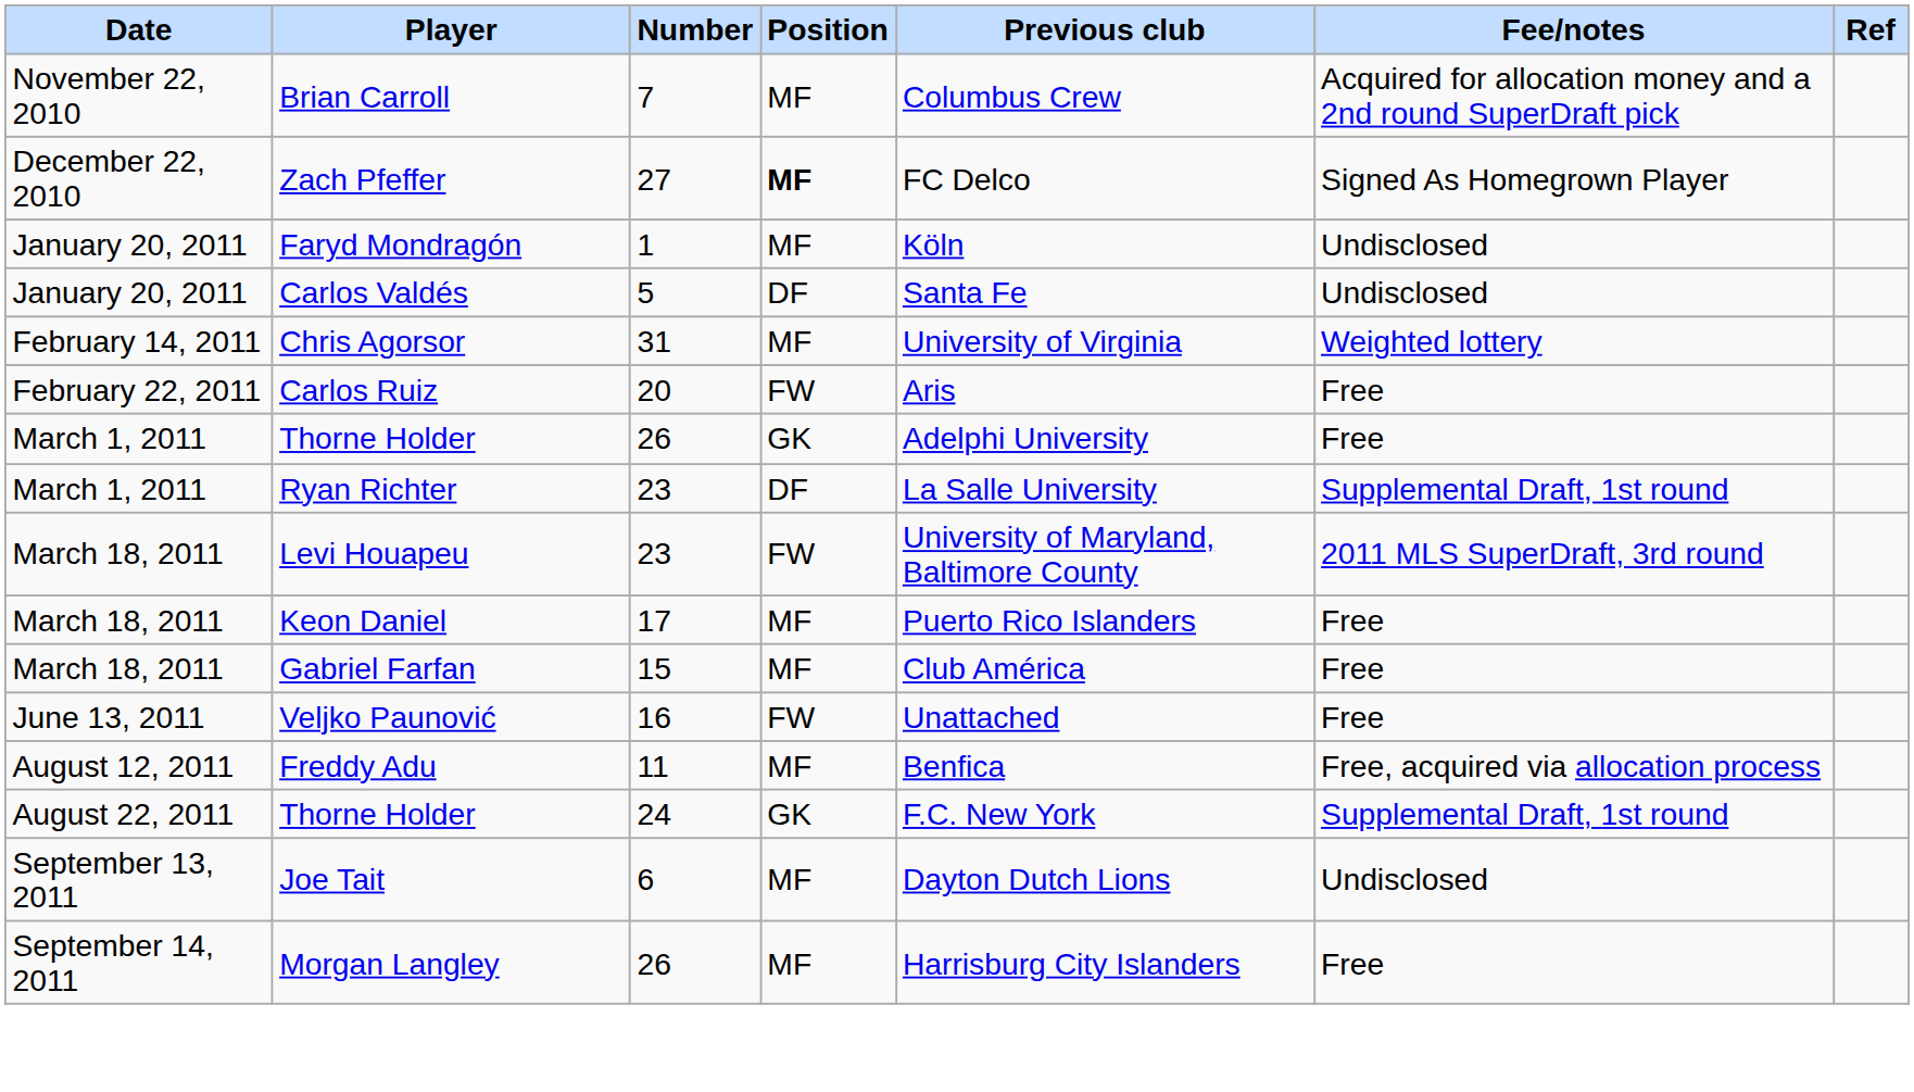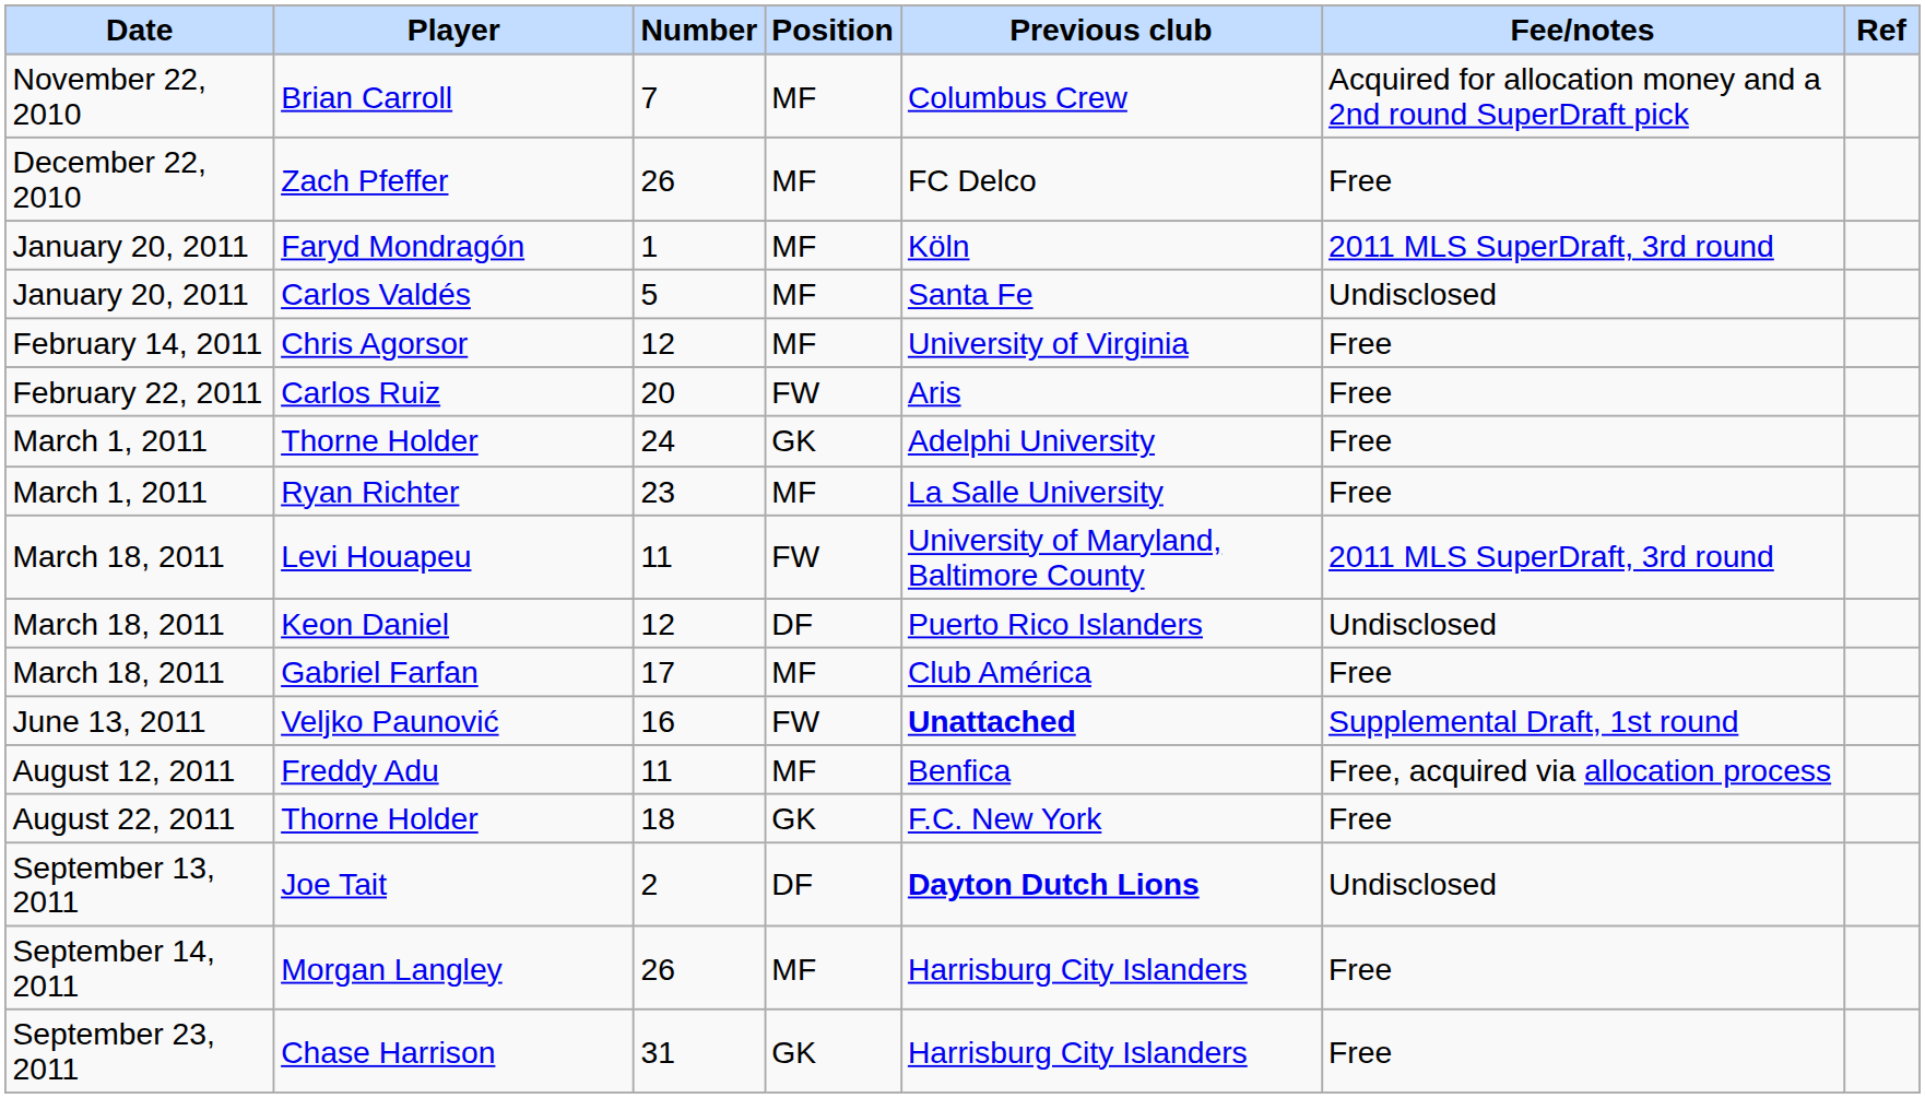Zach Pfeffer | Number: 27 -> 26
Zach Pfeffer | Position: bold -> normal
Zach Pfeffer | Fee/notes: Signed As Homegrown Player -> Free
Faryd Mondragón | Fee/notes: Undisclosed -> 2011 MLS SuperDraft, 3rd round
Carlos Valdés | Position: DF -> MF
Chris Agorsor | Number: 31 -> 12
Chris Agorsor | Fee/notes: Weighted lottery -> Free
March 1, 2011 / Thorne Holder | Number: 26 -> 24
Ryan Richter | Position: DF -> MF
Ryan Richter | Fee/notes: Supplemental Draft, 1st round -> Free
Levi Houapeu | Number: 23 -> 11
Keon Daniel | Number: 17 -> 12
Keon Daniel | Position: MF -> DF
Keon Daniel | Fee/notes: Free -> Undisclosed
Gabriel Farfan | Number: 15 -> 17
Veljko Paunović | Previous club: normal -> bold
Veljko Paunović | Fee/notes: Free -> Supplemental Draft, 1st round
August 22, 2011 / Thorne Holder | Number: 24 -> 18
August 22, 2011 / Thorne Holder | Fee/notes: Supplemental Draft, 1st round -> Free
Joe Tait | Number: 6 -> 2
Joe Tait | Position: MF -> DF
Joe Tait | Previous club: normal -> bold
+ row: September 23, 2011 | Chase Harrison | 31 | GK | Harrisburg City Islanders | Free
